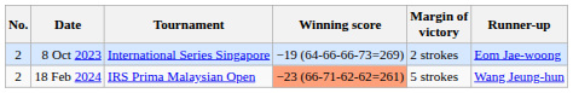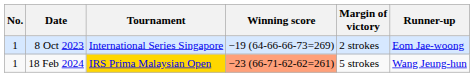8 Oct 2023 | No.: 2 -> 1
18 Feb 2024 | No.: 2 -> 1
18 Feb 2024 | Tournament: no background -> gold background
